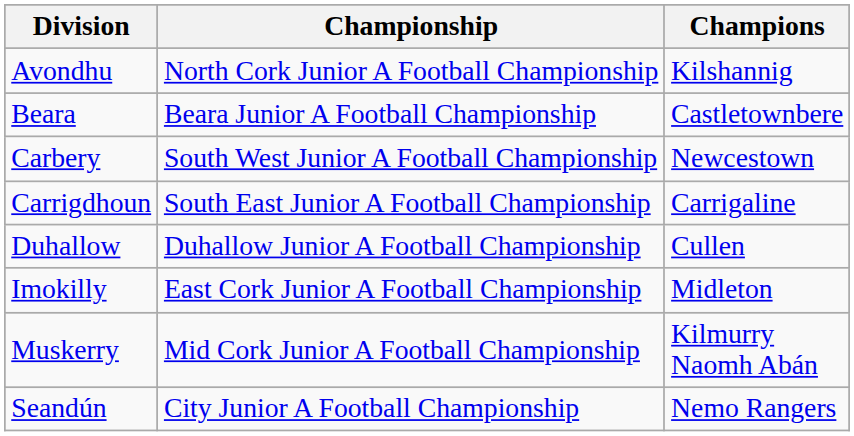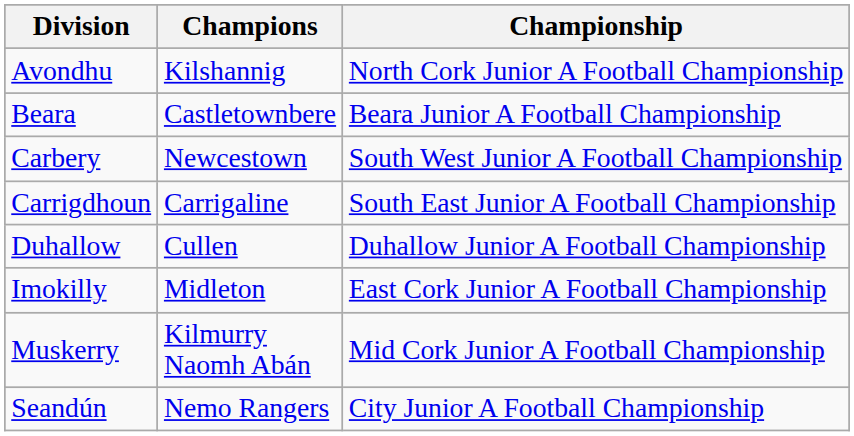columns swapped: Championship <-> Champions
